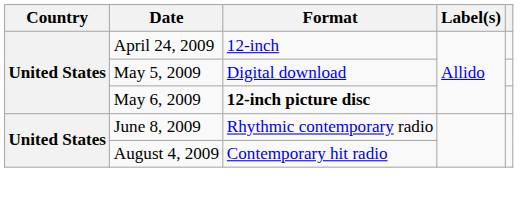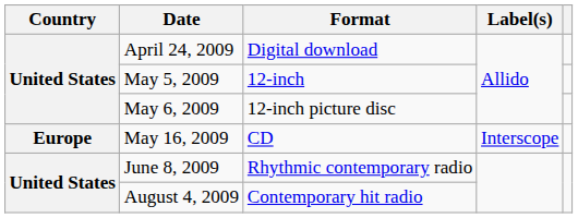April 24, 2009 | Format: 12-inch -> Digital download
May 5, 2009 | Format: Digital download -> 12-inch
May 6, 2009 | Format: bold -> normal
+ row: Europe | May 16, 2009 | CD | Interscope
